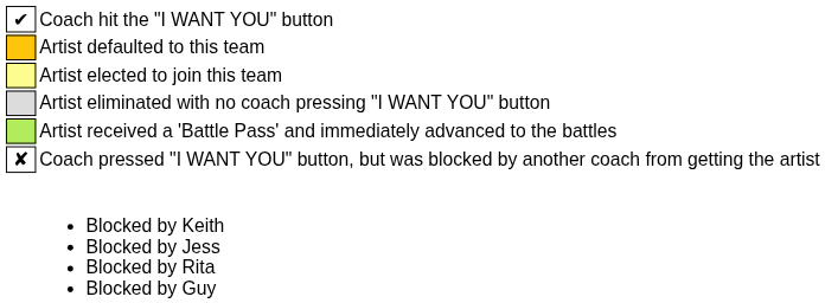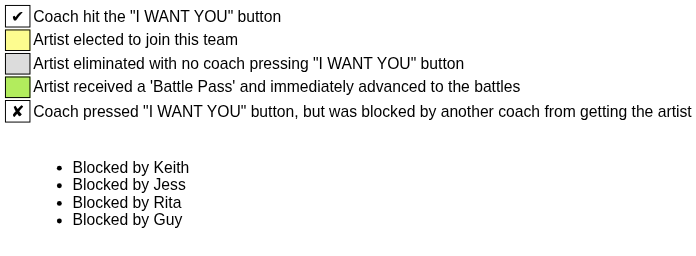- row: Artist defaulted to this team
